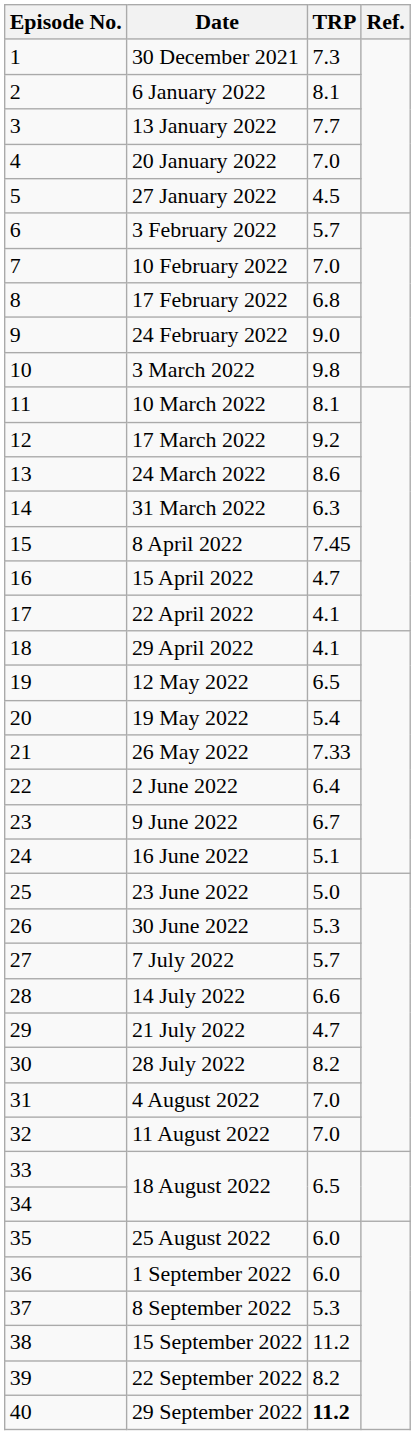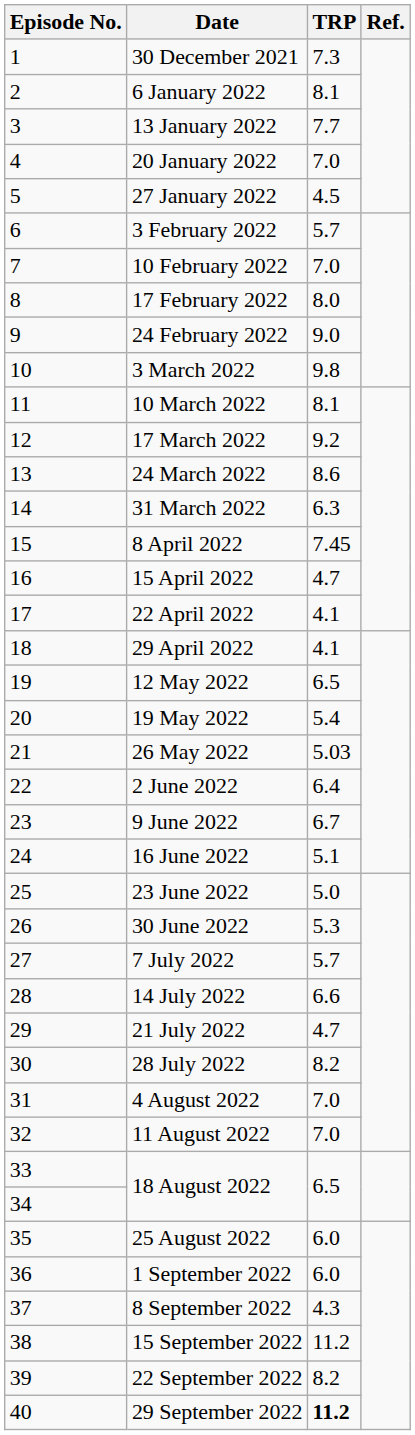17 February 2022 | TRP: 6.8 -> 8.0
26 May 2022 | TRP: 7.33 -> 5.03
8 September 2022 | TRP: 5.3 -> 4.3
